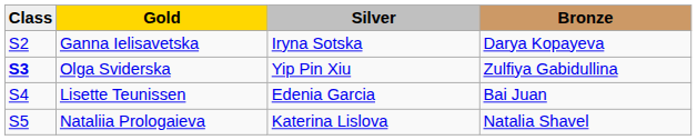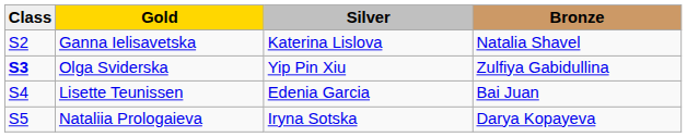Ganna Ielisavetska | Silver: Iryna Sotska -> Katerina Lislova
Ganna Ielisavetska | Bronze: Darya Kopayeva -> Natalia Shavel
Nataliia Prologaieva | Silver: Katerina Lislova -> Iryna Sotska
Nataliia Prologaieva | Bronze: Natalia Shavel -> Darya Kopayeva
